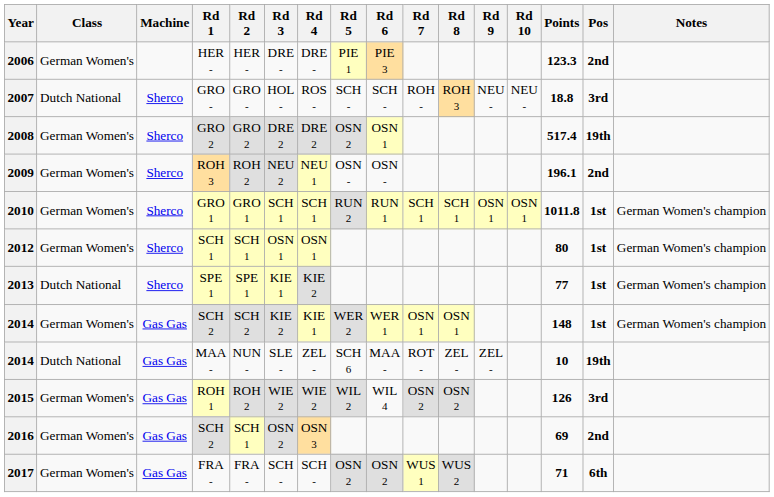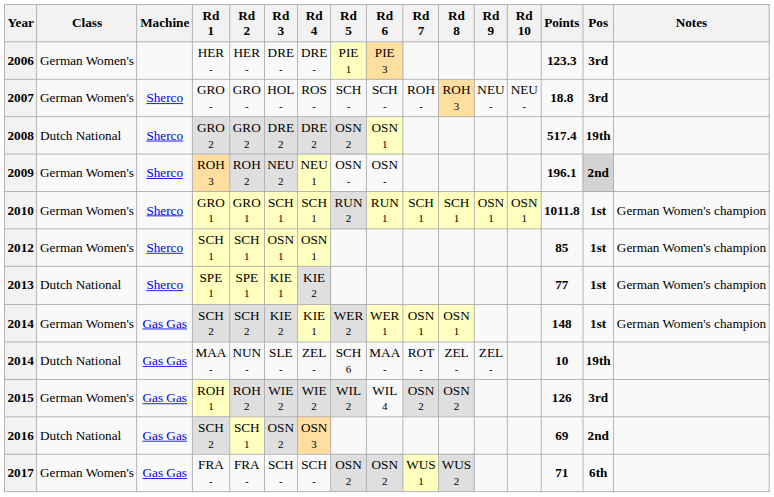2006 | Pos: 2nd -> 3rd
2007 | Class: Dutch National -> German Women's
2008 | Class: German Women's -> Dutch National
2009 | Pos: no background -> lightgrey background
2012 | Points: 80 -> 85
2016 | Class: German Women's -> Dutch National
